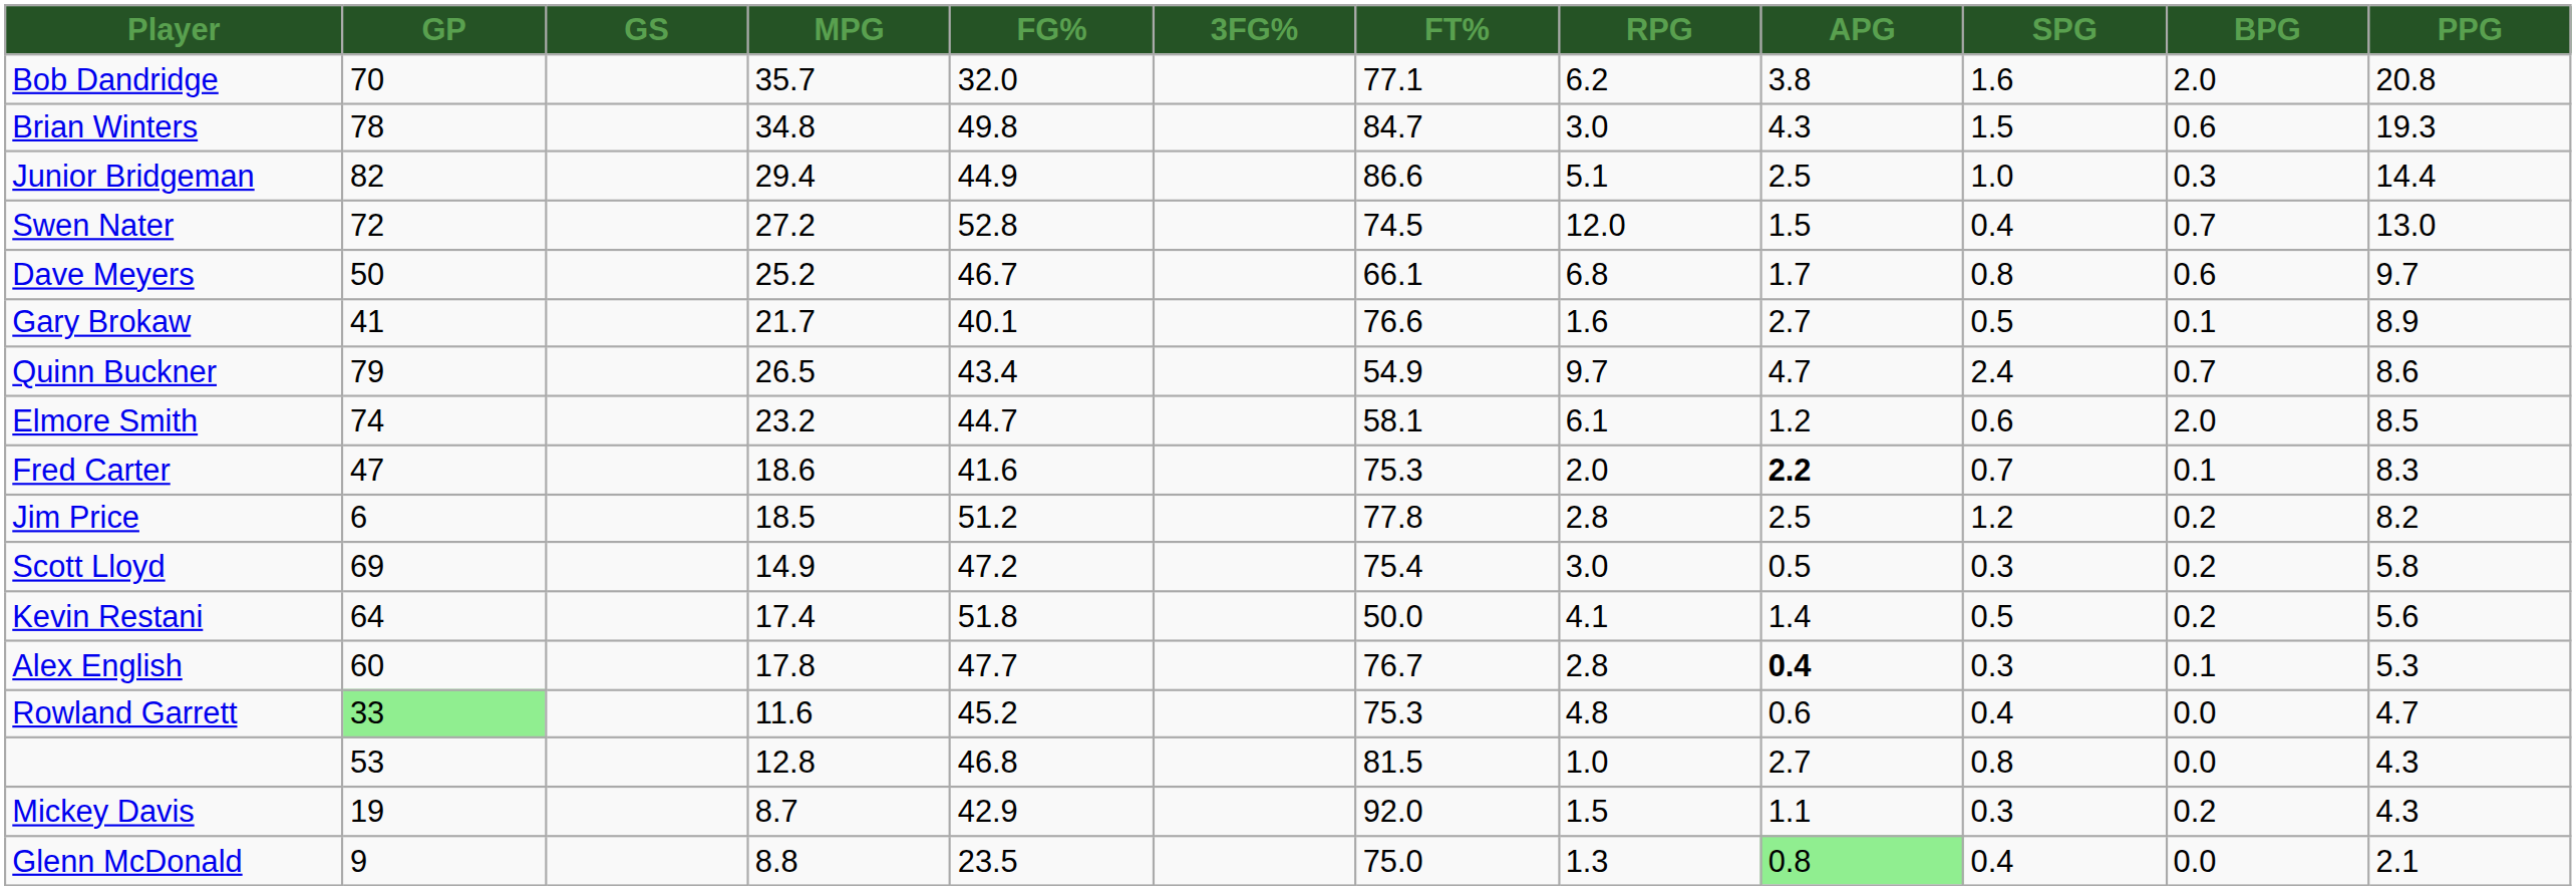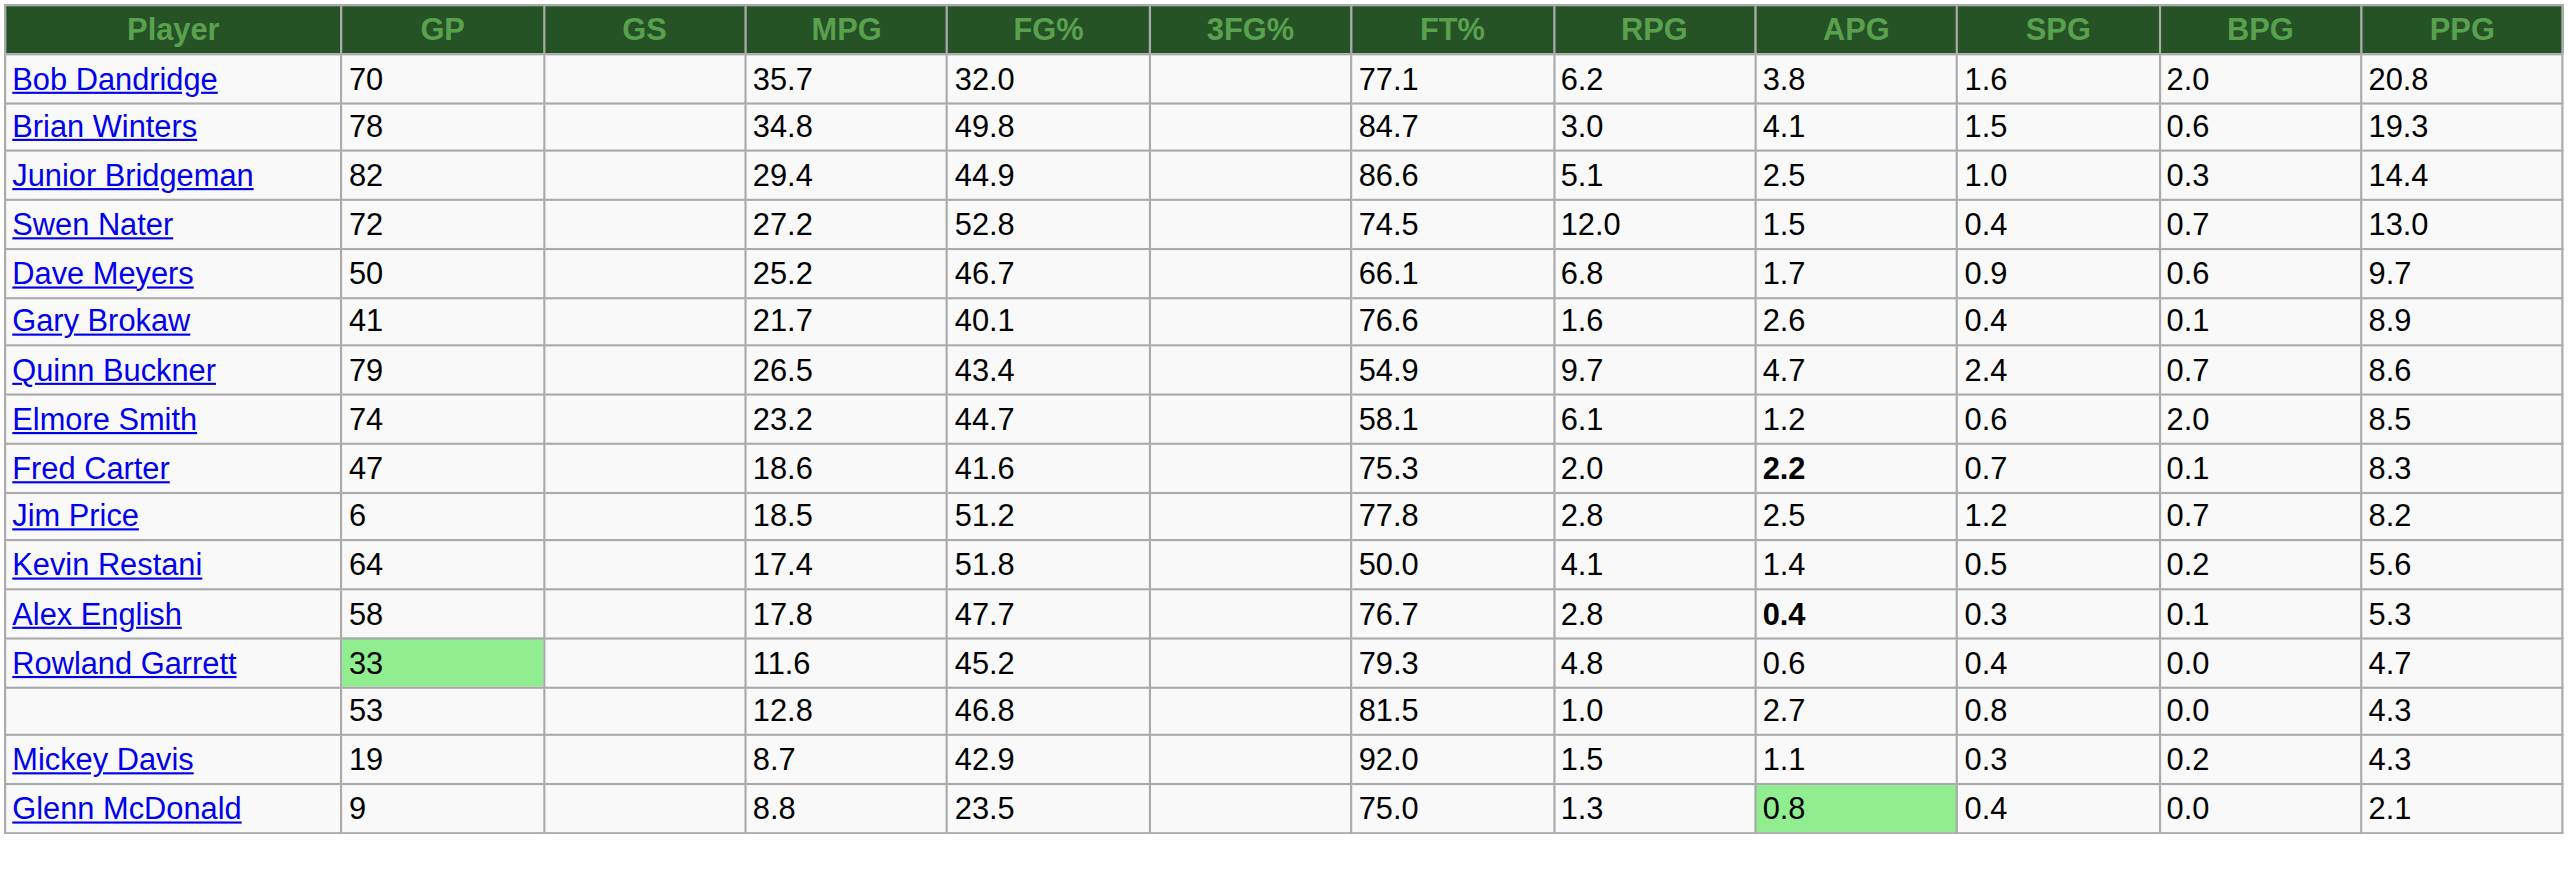Brian Winters | APG: 4.3 -> 4.1
Dave Meyers | SPG: 0.8 -> 0.9
Gary Brokaw | APG: 2.7 -> 2.6
Gary Brokaw | SPG: 0.5 -> 0.4
Jim Price | BPG: 0.2 -> 0.7
- row: Scott Lloyd | 69 | 14.9 | 47.2 | 75.4 | 3.0 | 0.5 | 0.3 | 0.2 | 5.8
Alex English | GP: 60 -> 58
Rowland Garrett | FT%: 75.3 -> 79.3
